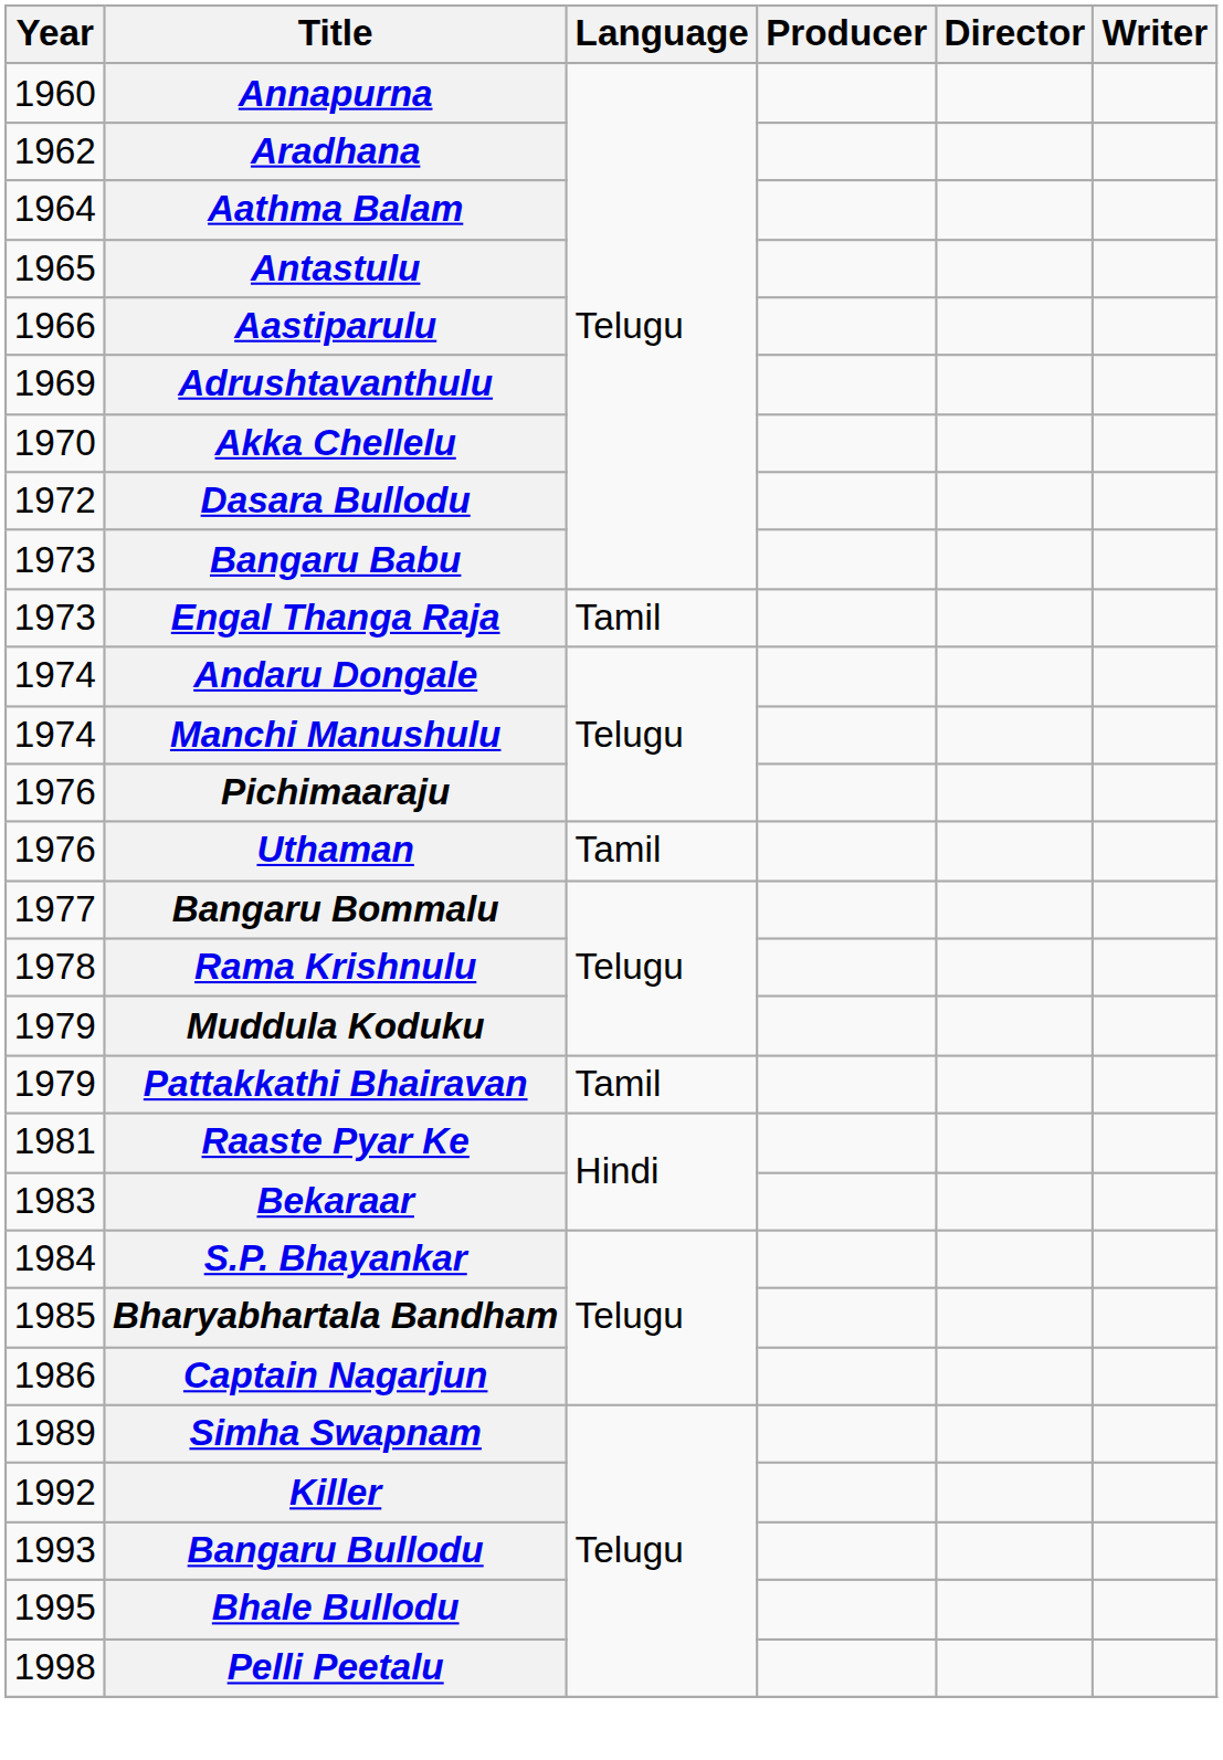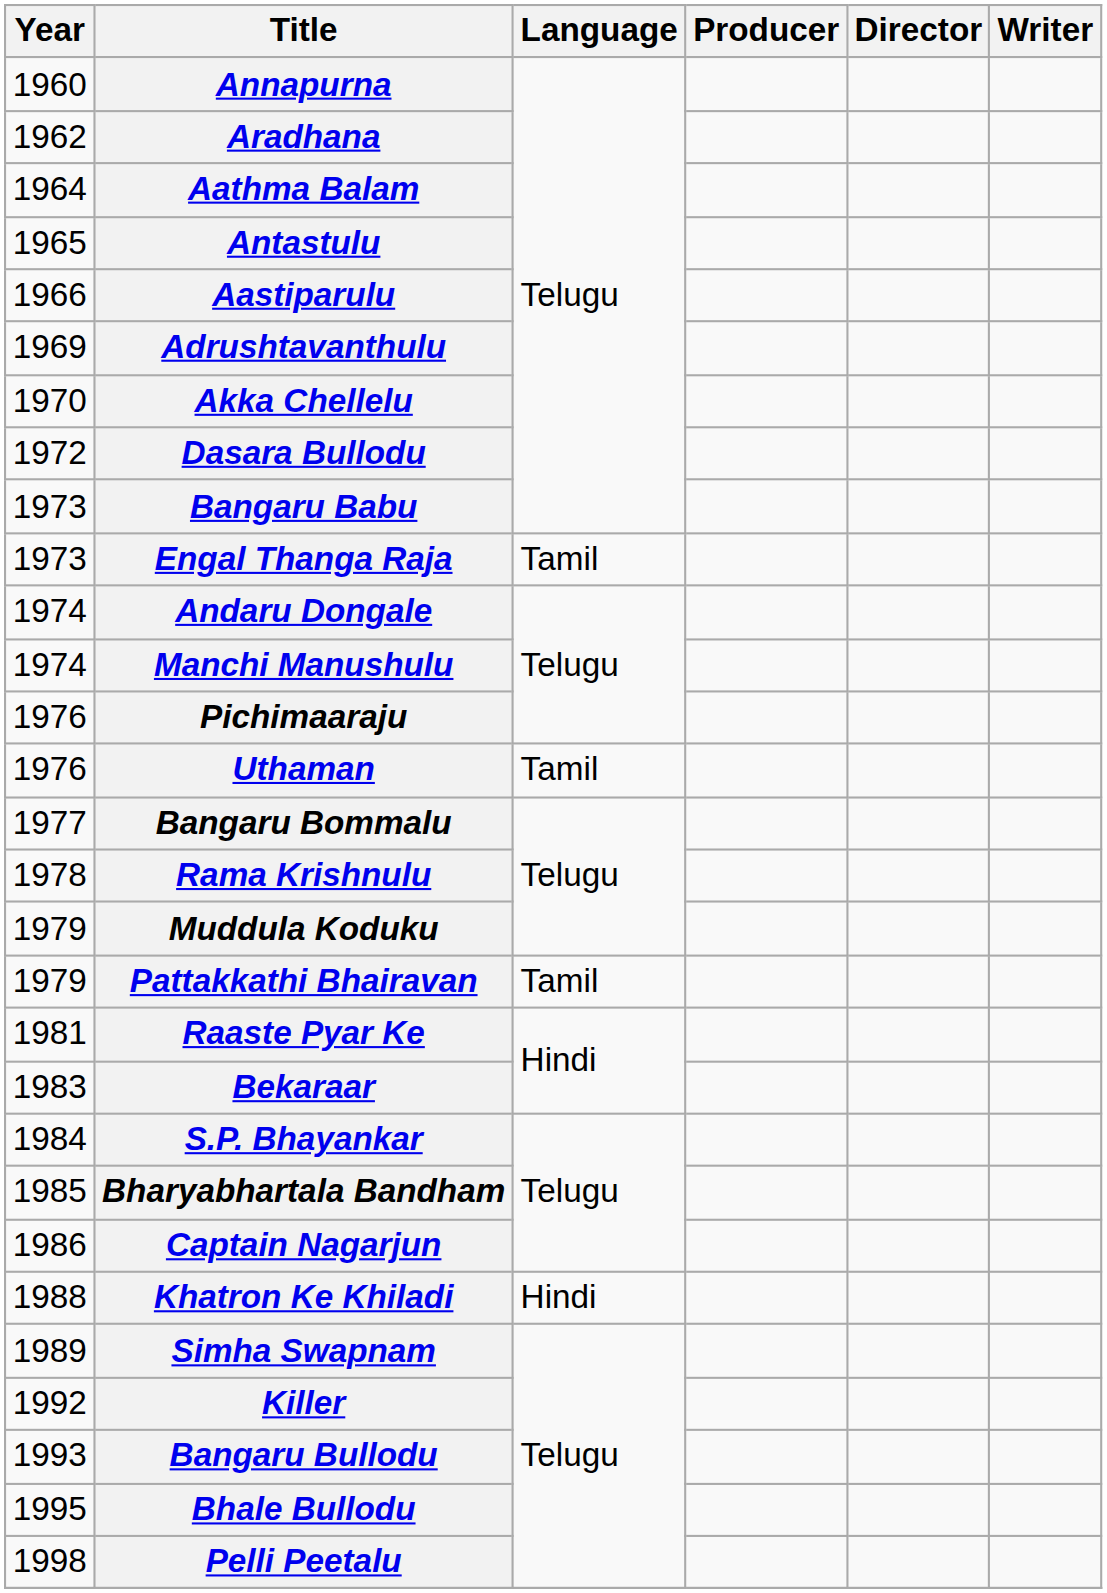+ row: 1988 | Khatron Ke Khiladi | Hindi
